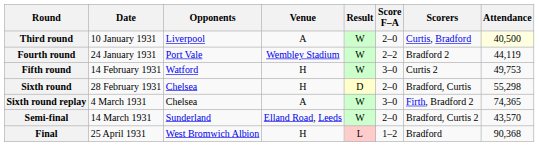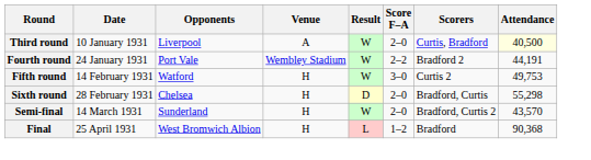Fourth round | Attendance: 44,119 -> 44,191
- row: Sixth round replay | 4 March 1931 | Chelsea | A | W | 3–0 | Firth, Bradford 2 | 74,365
Semi-final | Venue: Elland Road, Leeds -> H
